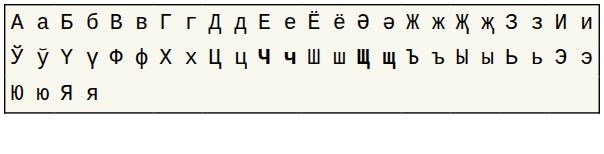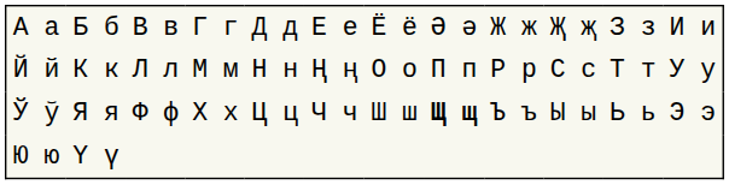+ row: Й й | К к | Л л | М м | Н н | Ң ң | О о | П п | Р р | С с | Т т | У у
Ў ў | column 2: Ү ү -> Я я
Ў ў | column 6: bold -> normal
Ю ю | column 2: Я я -> Ү ү
